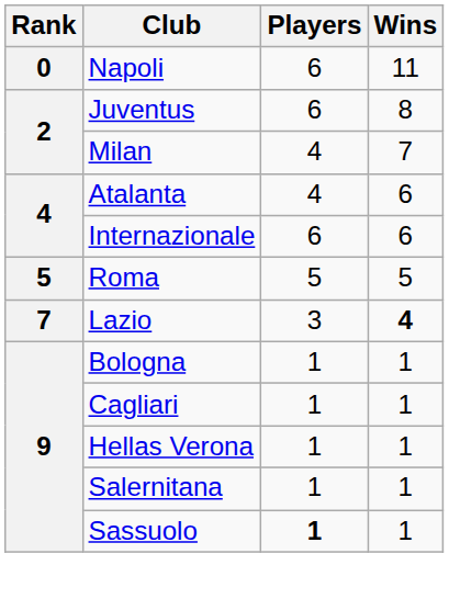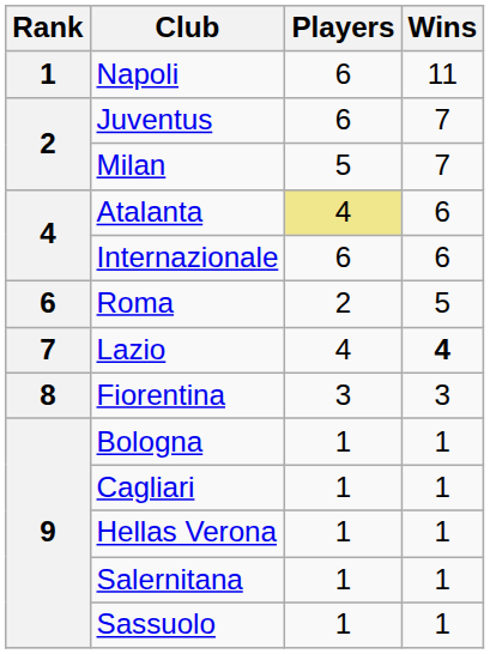Napoli | Rank: 0 -> 1
Juventus | Wins: 8 -> 7
Milan | Players: 4 -> 5
Atalanta | Players: no background -> khaki background
Roma | Rank: 5 -> 6
Roma | Players: 5 -> 2
Lazio | Players: 3 -> 4
+ row: 8 | Fiorentina | 3 | 3
Sassuolo | Players: bold -> normal
